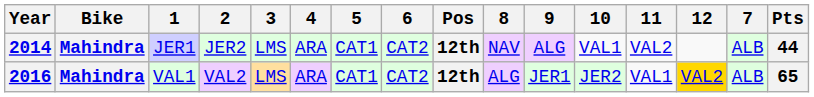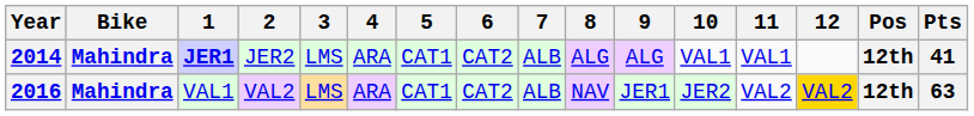columns swapped: 7 <-> Pos
2014 | 1: normal -> bold
2014 | 8: NAV -> ALG
2014 | 11: VAL2 -> VAL1
2014 | Pts: 44 -> 41
2016 | 8: ALG -> NAV
2016 | 11: VAL1 -> VAL2
2016 | Pts: 65 -> 63
